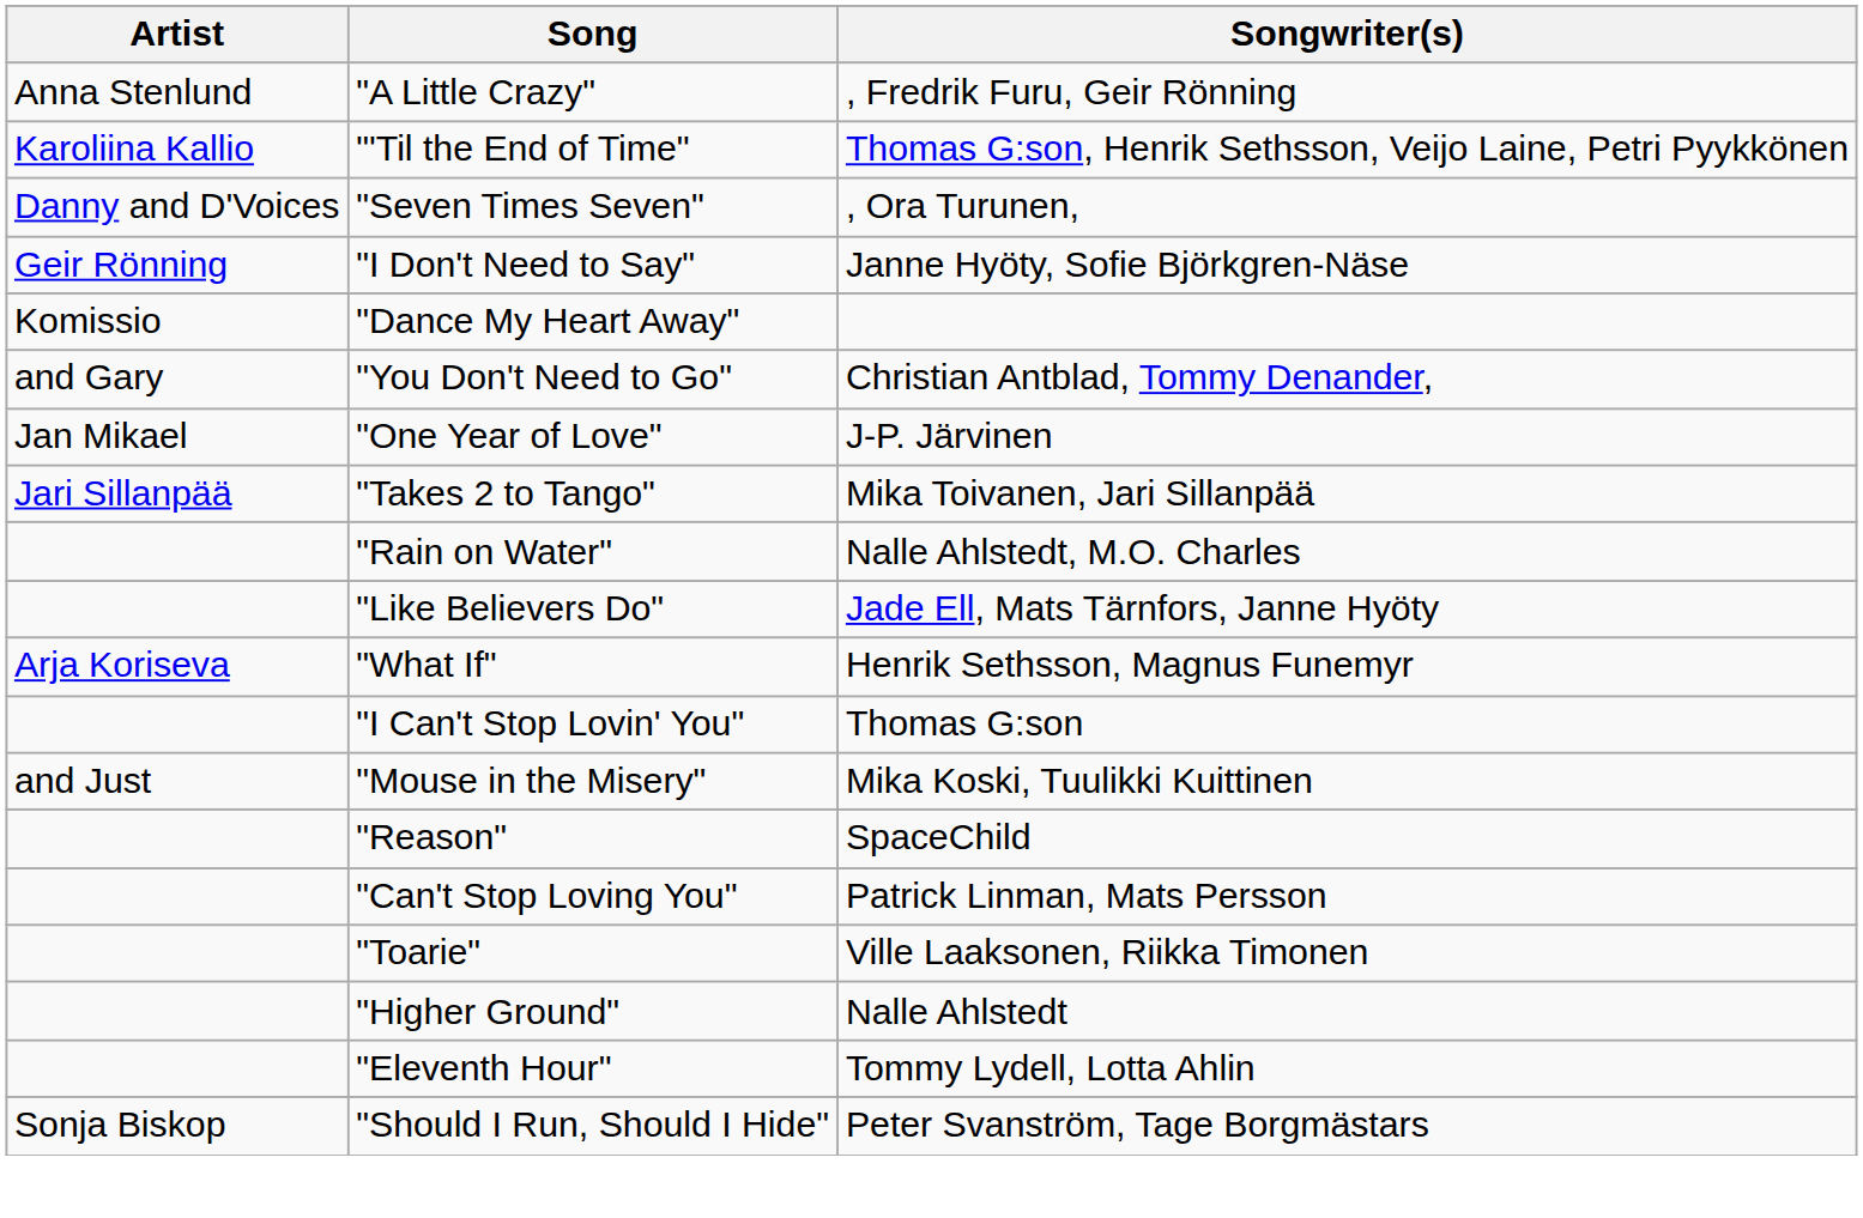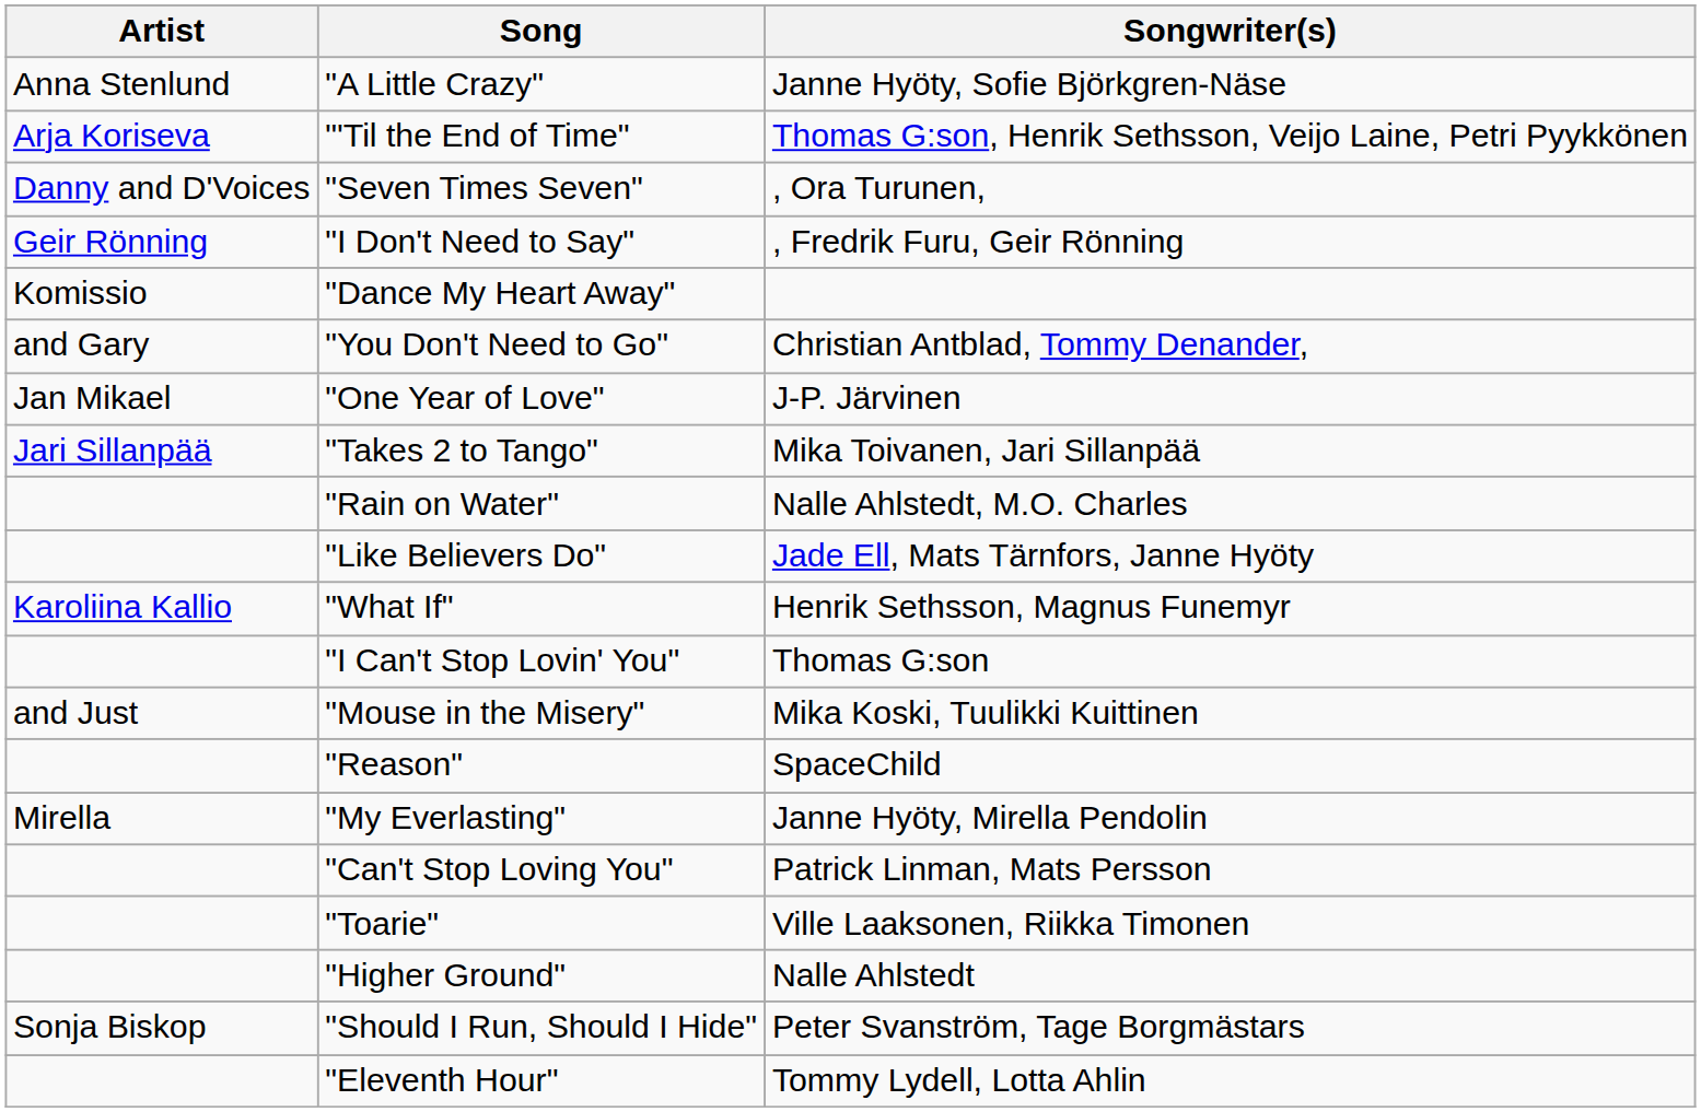"A Little Crazy" | Songwriter(s): , Fredrik Furu, Geir Rönning -> Janne Hyöty, Sofie Björkgren-Näse
"'Til the End of Time" | Artist: Karoliina Kallio -> Arja Koriseva
"I Don't Need to Say" | Songwriter(s): Janne Hyöty, Sofie Björkgren-Näse -> , Fredrik Furu, Geir Rönning
"What If" | Artist: Arja Koriseva -> Karoliina Kallio
+ row: Mirella | "My Everlasting" | Janne Hyöty, Mirella Pendolin
rows swapped: "Should I Run, Should I Hide" <-> "Eleventh Hour"
